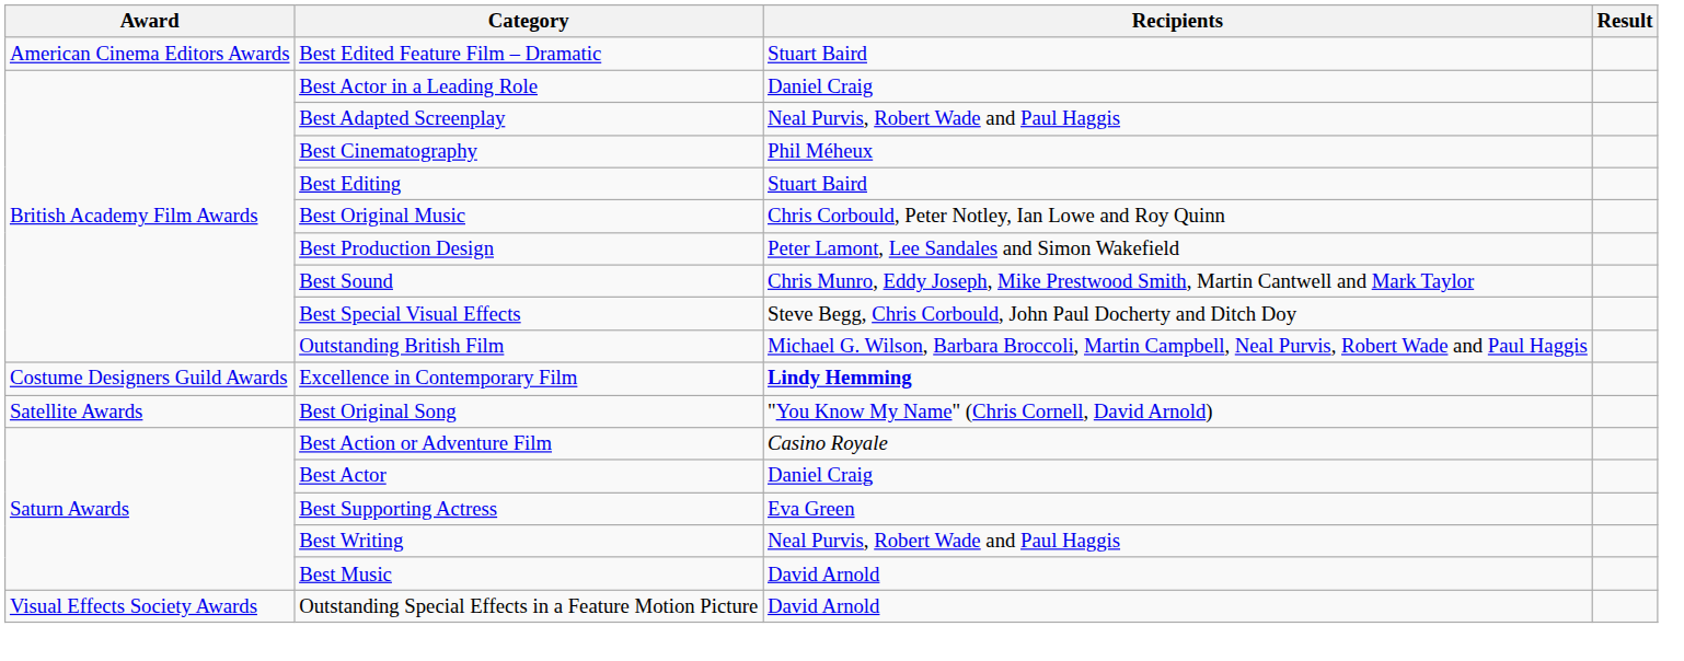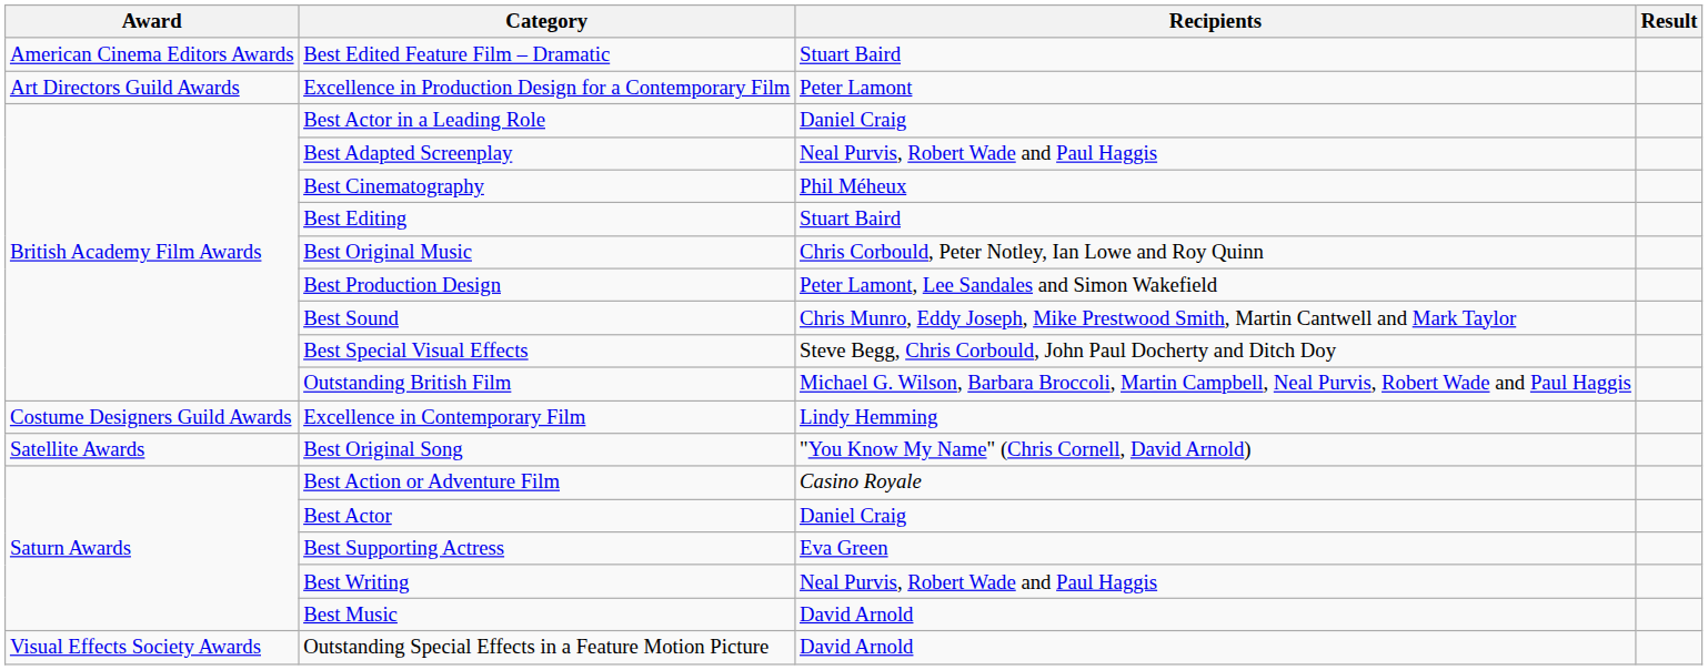+ row: Art Directors Guild Awards | Excellence in Production Design for a Contemporary Film | Peter Lamont
Excellence in Contemporary Film | Recipients: bold -> normal
